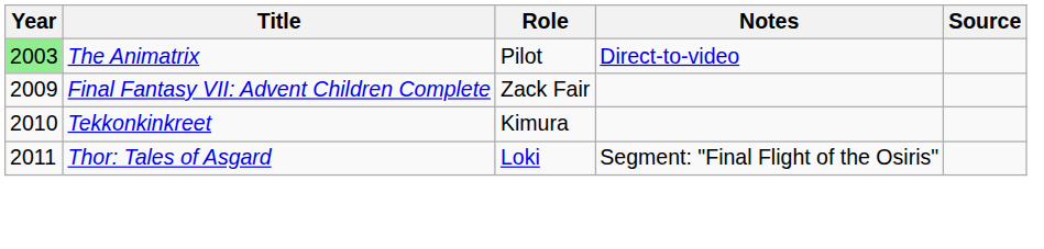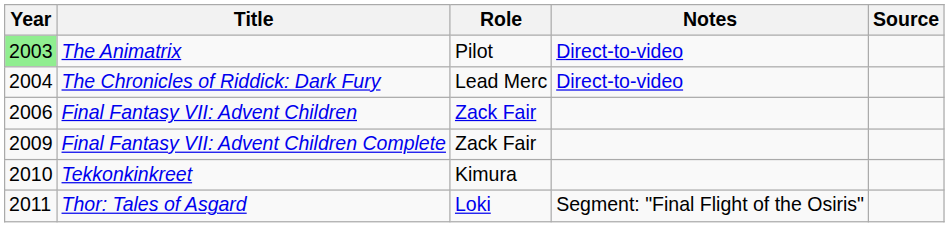+ row: 2004 | The Chronicles of Riddick: Dark Fury | Lead Merc | Direct-to-video
+ row: 2006 | Final Fantasy VII: Advent Children | Zack Fair
